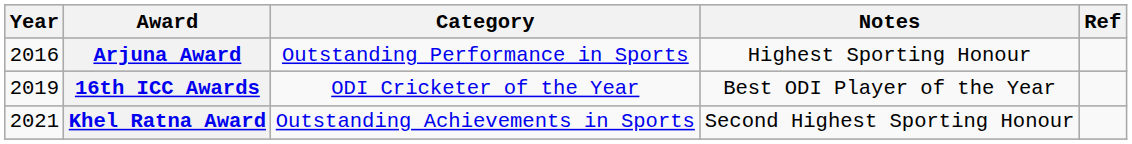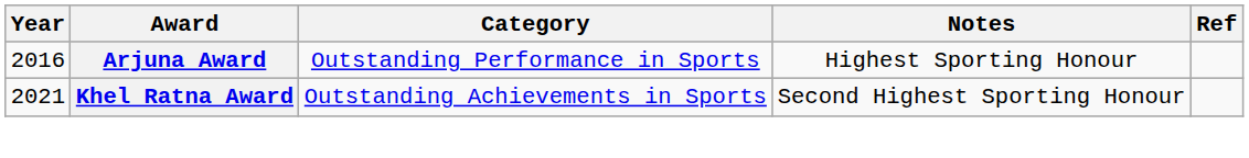- row: 2019 | 16th ICC Awards | ODI Cricketer of the Year | Best ODI Player of the Year
